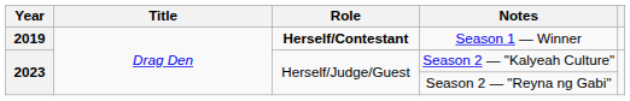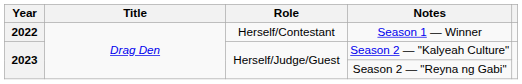Season 1 — Winner | Year: 2019 -> 2022
Season 1 — Winner | Role: bold -> normal
